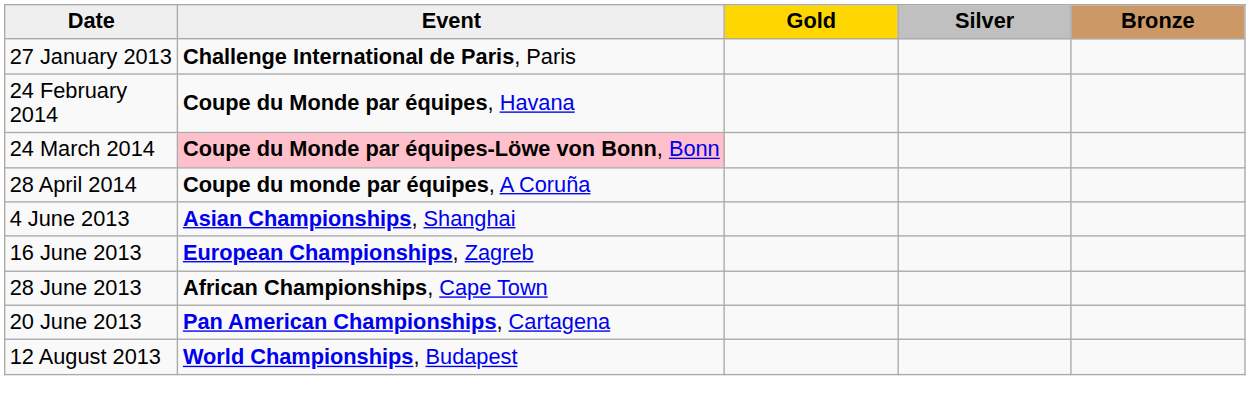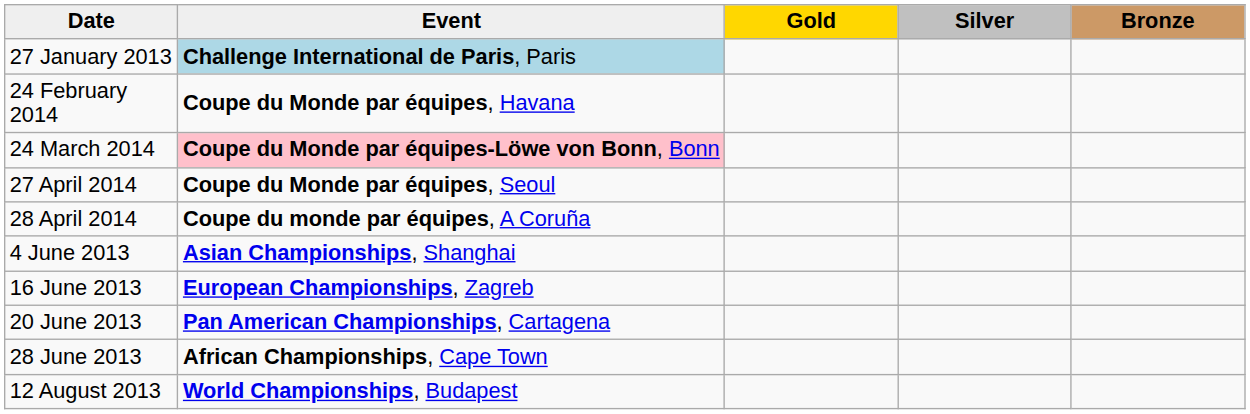27 January 2013 | Event: no background -> lightblue background
+ row: 27 April 2014 | Coupe du Monde par équipes, Seoul
rows swapped: 20 June 2013 <-> 28 June 2013
